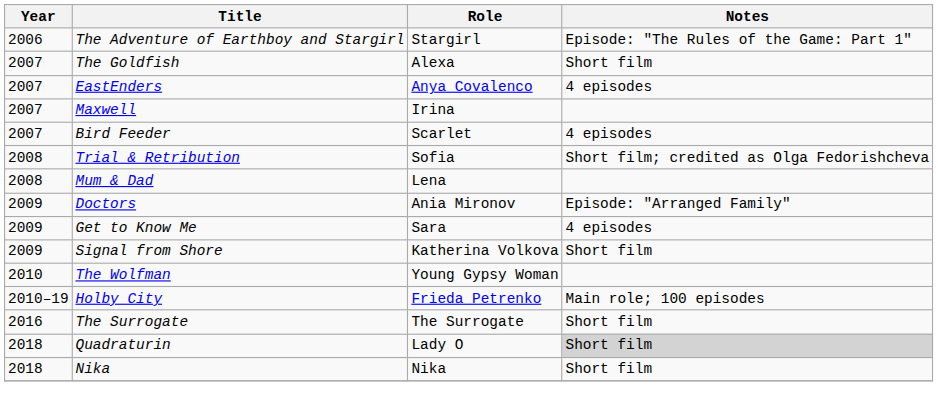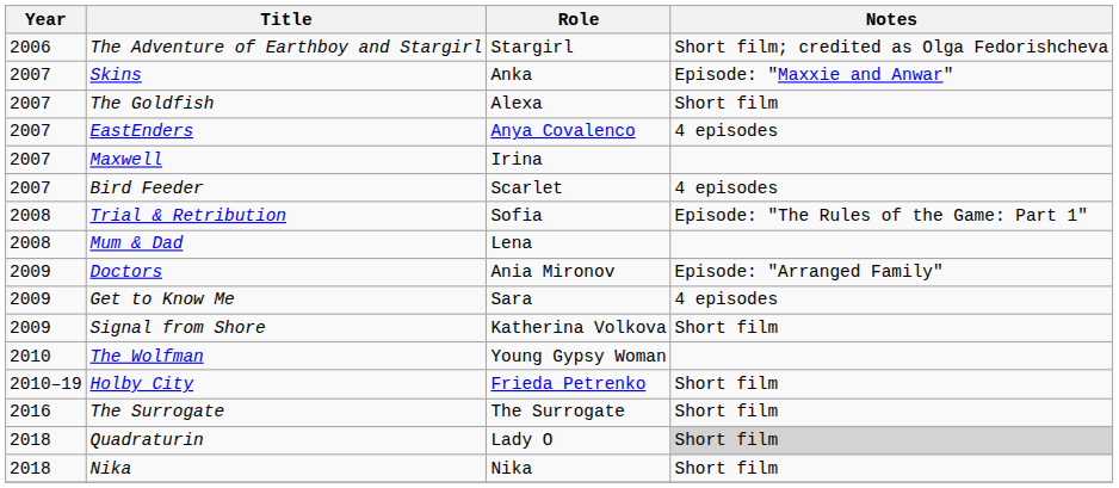The Adventure of Earthboy and Stargirl | Notes: Episode: "The Rules of the Game: Part 1" -> Short film; credited as Olga Fedorishcheva
+ row: 2007 | Skins | Anka | Episode: "Maxxie and Anwar"
Trial & Retribution | Notes: Short film; credited as Olga Fedorishcheva -> Episode: "The Rules of the Game: Part 1"
Holby City | Notes: Main role; 100 episodes -> Short film
